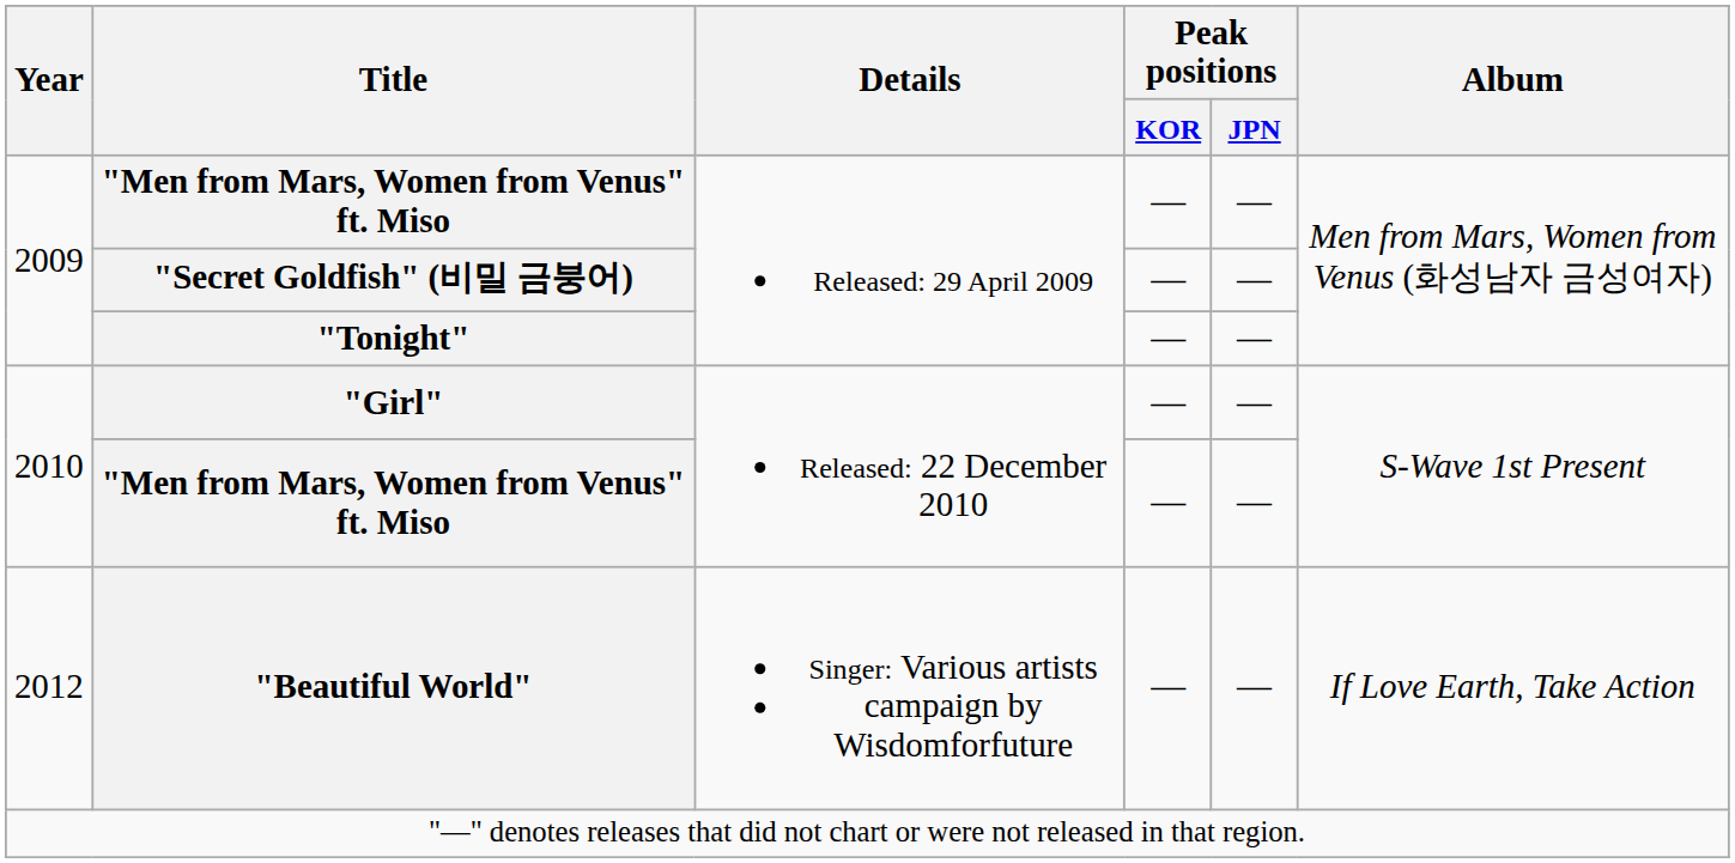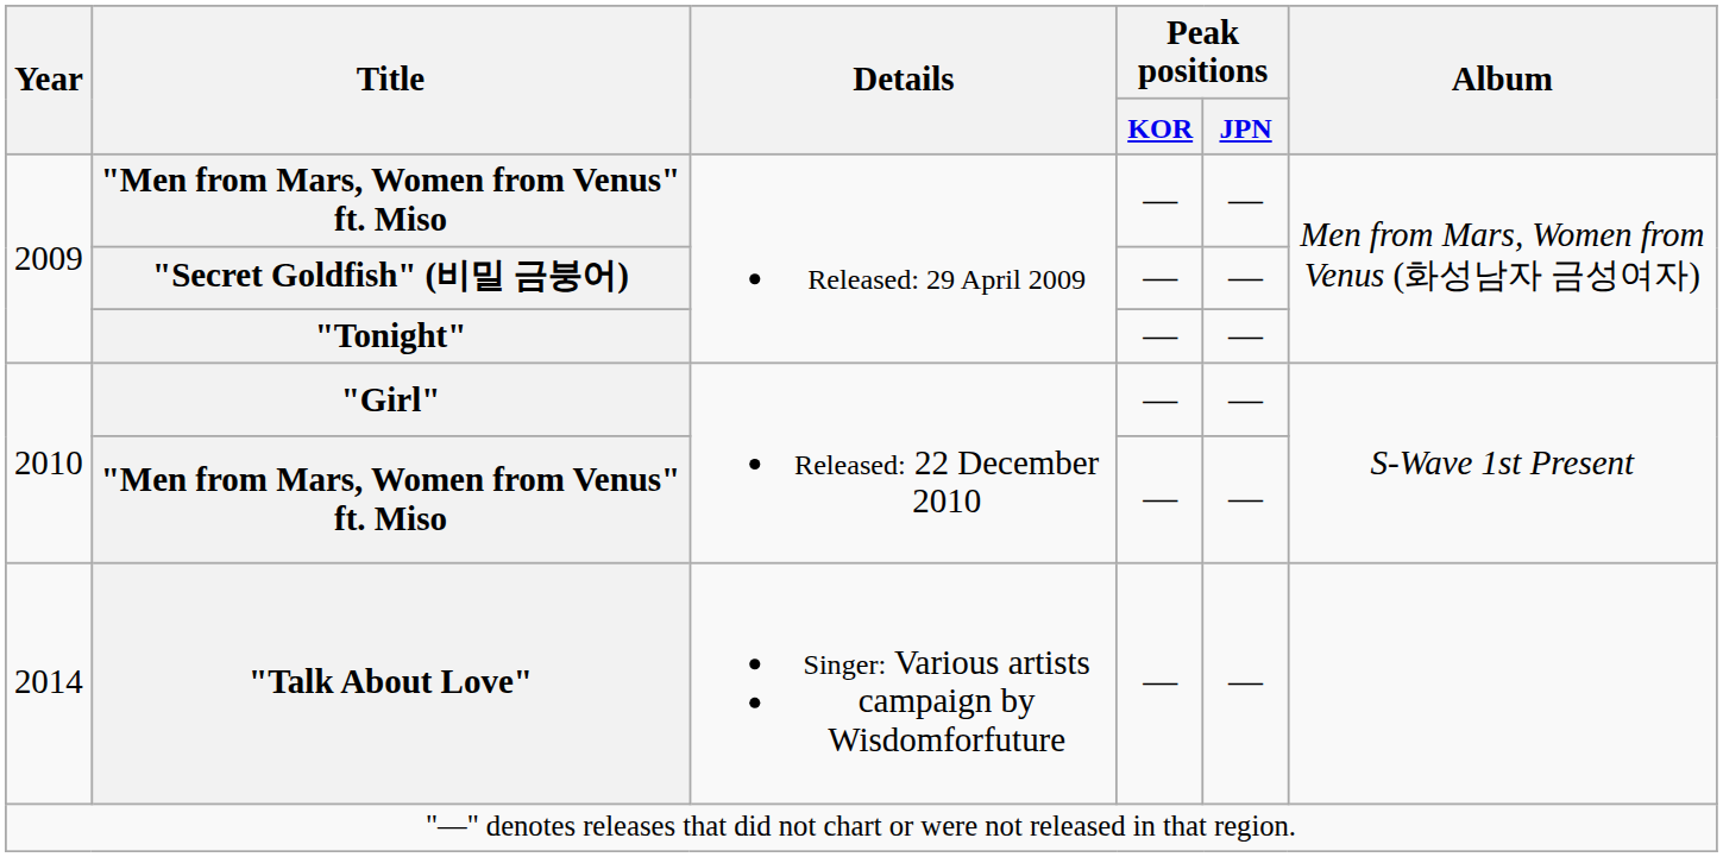- row: 2012 | "Beautiful World" | Singer: Various artists campaign by Wisdomforfuture | — | — | If Love Earth, Take Action
+ row: 2014 | "Talk About Love" | Singer: Various artists campaign by Wisdomforfuture | — | —
